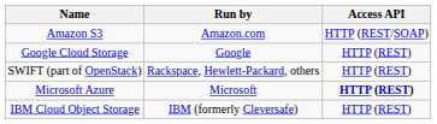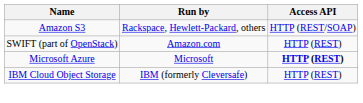Amazon S3 | Run by: Amazon.com -> Rackspace, Hewlett-Packard, others
- row: Google Cloud Storage | Google | HTTP (REST)
SWIFT (part of OpenStack) | Run by: Rackspace, Hewlett-Packard, others -> Amazon.com
